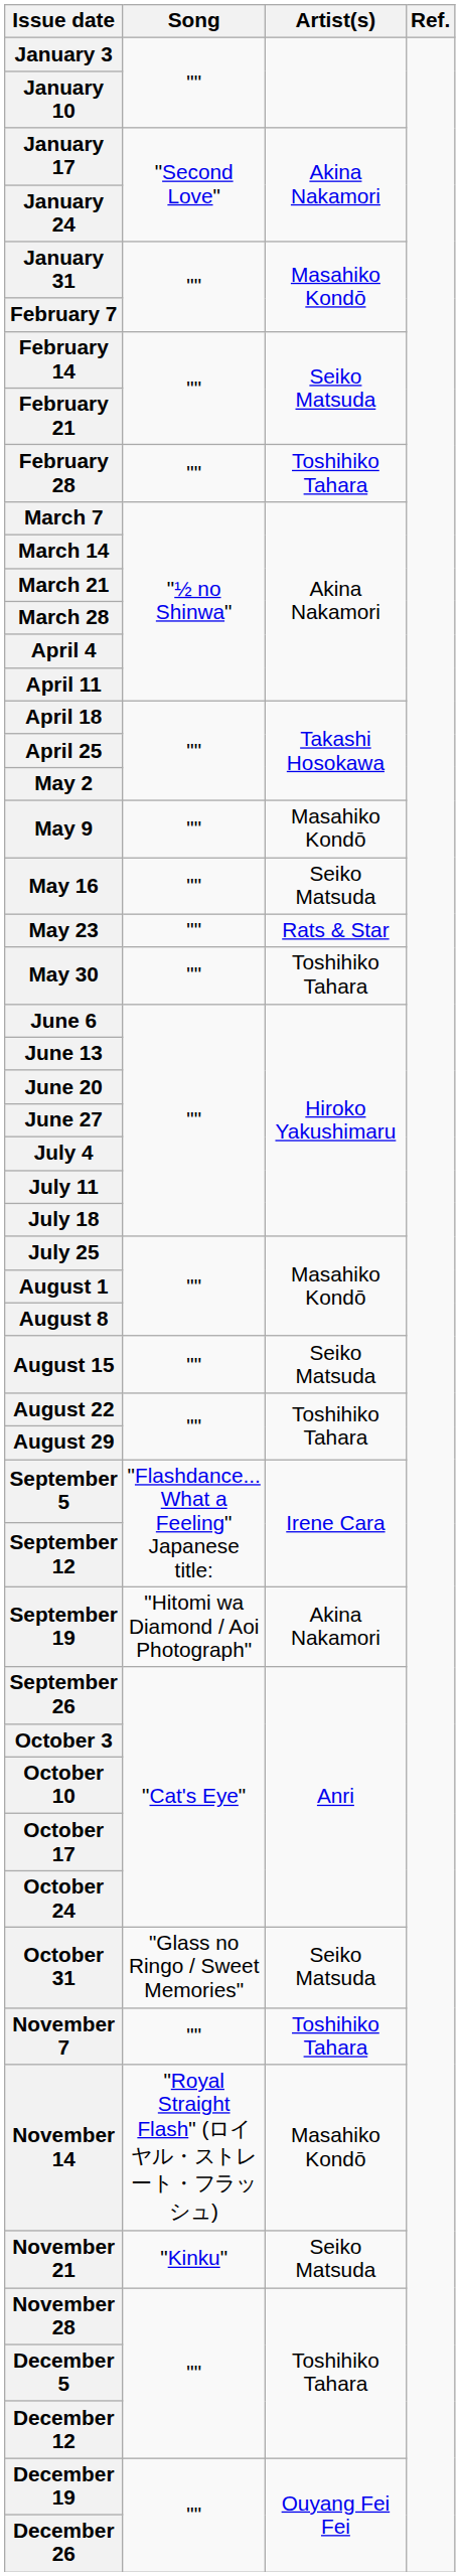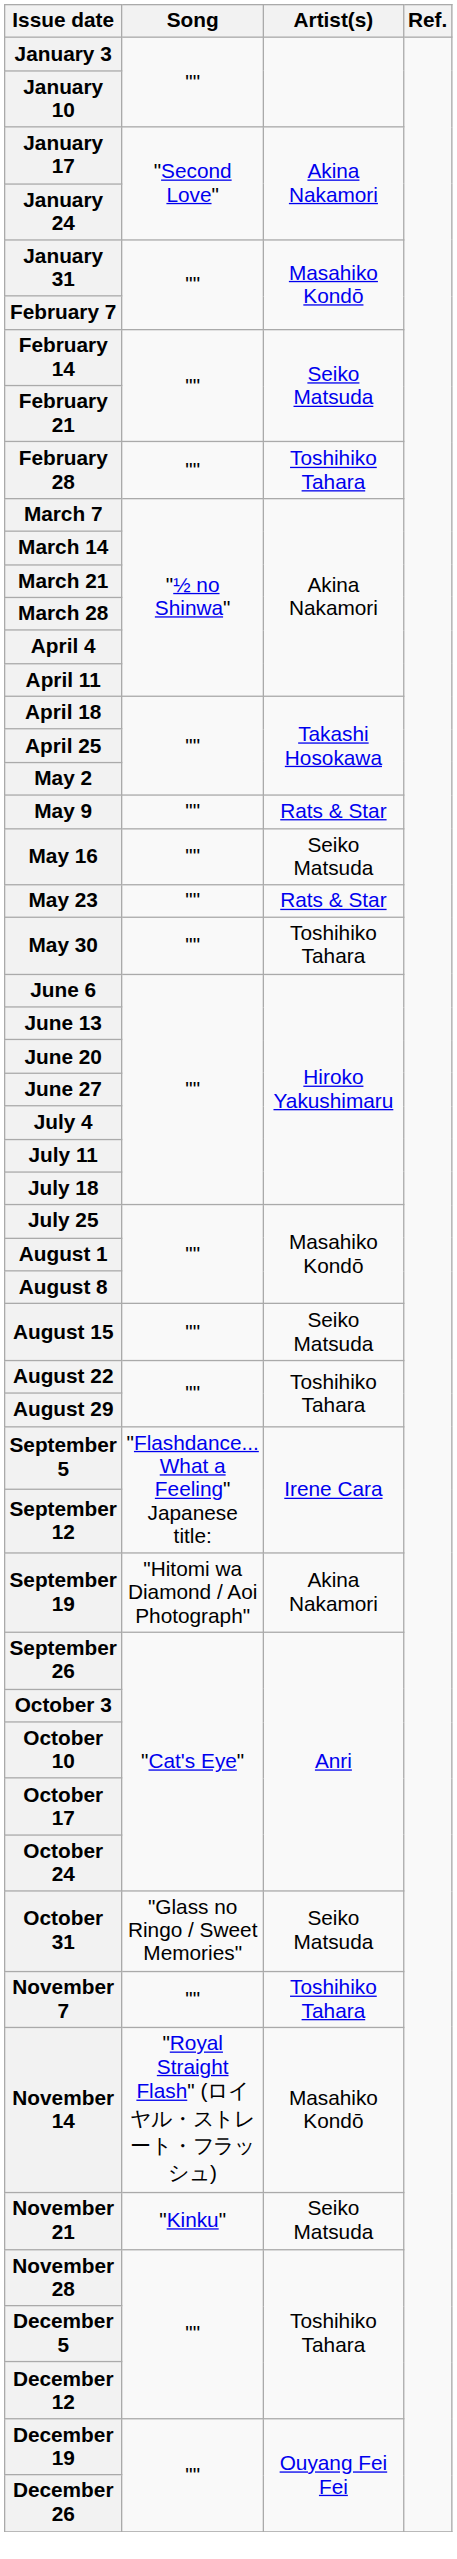May 9 | Artist(s): Masahiko Kondō -> Rats & Star
